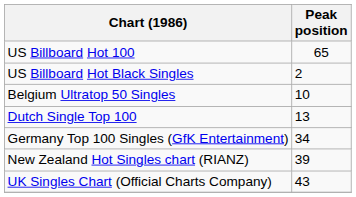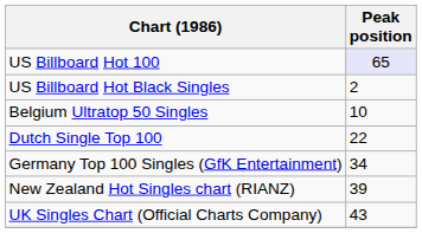US Billboard Hot 100 | Peak position: no background -> lavender background
Dutch Single Top 100 | Peak position: 13 -> 22
